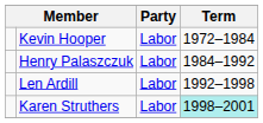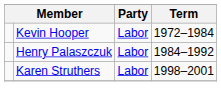- row: Len Ardill | Labor | 1992–1998
Karen Struthers | Term: paleturquoise background -> no background
